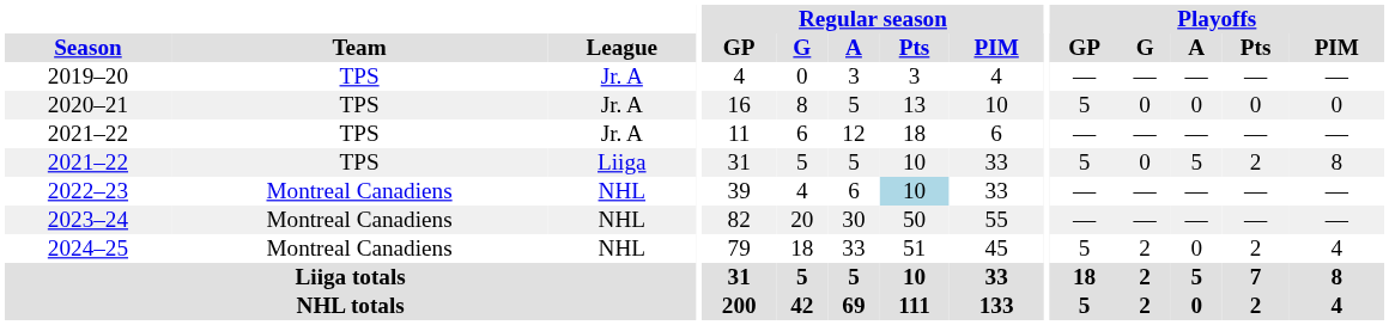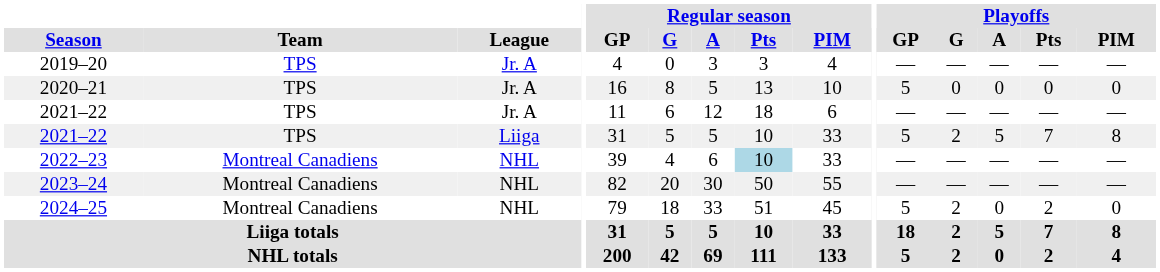2021–22 / Liiga | Playoffs / G: 0 -> 2
2021–22 / Liiga | Playoffs / Pts: 2 -> 7
2024–25 | Playoffs / PIM: 4 -> 0
